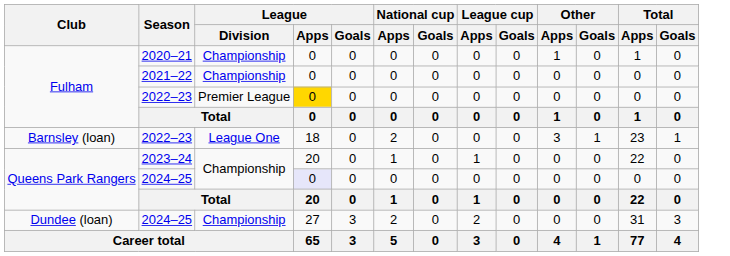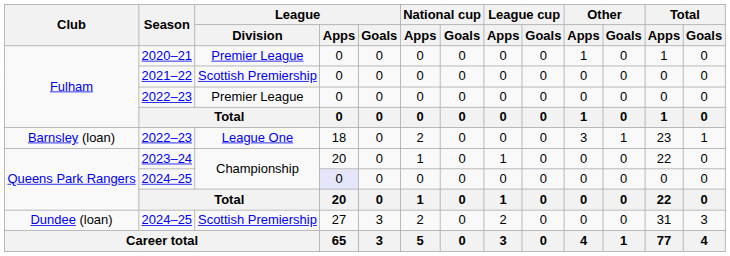2020–21 | League / Division: Championship -> Premier League
2021–22 | League / Division: Championship -> Scottish Premiership
Fulham / 2022–23 | League / Apps: gold background -> no background
Dundee (loan) / 2024–25 | League / Division: Championship -> Scottish Premiership
